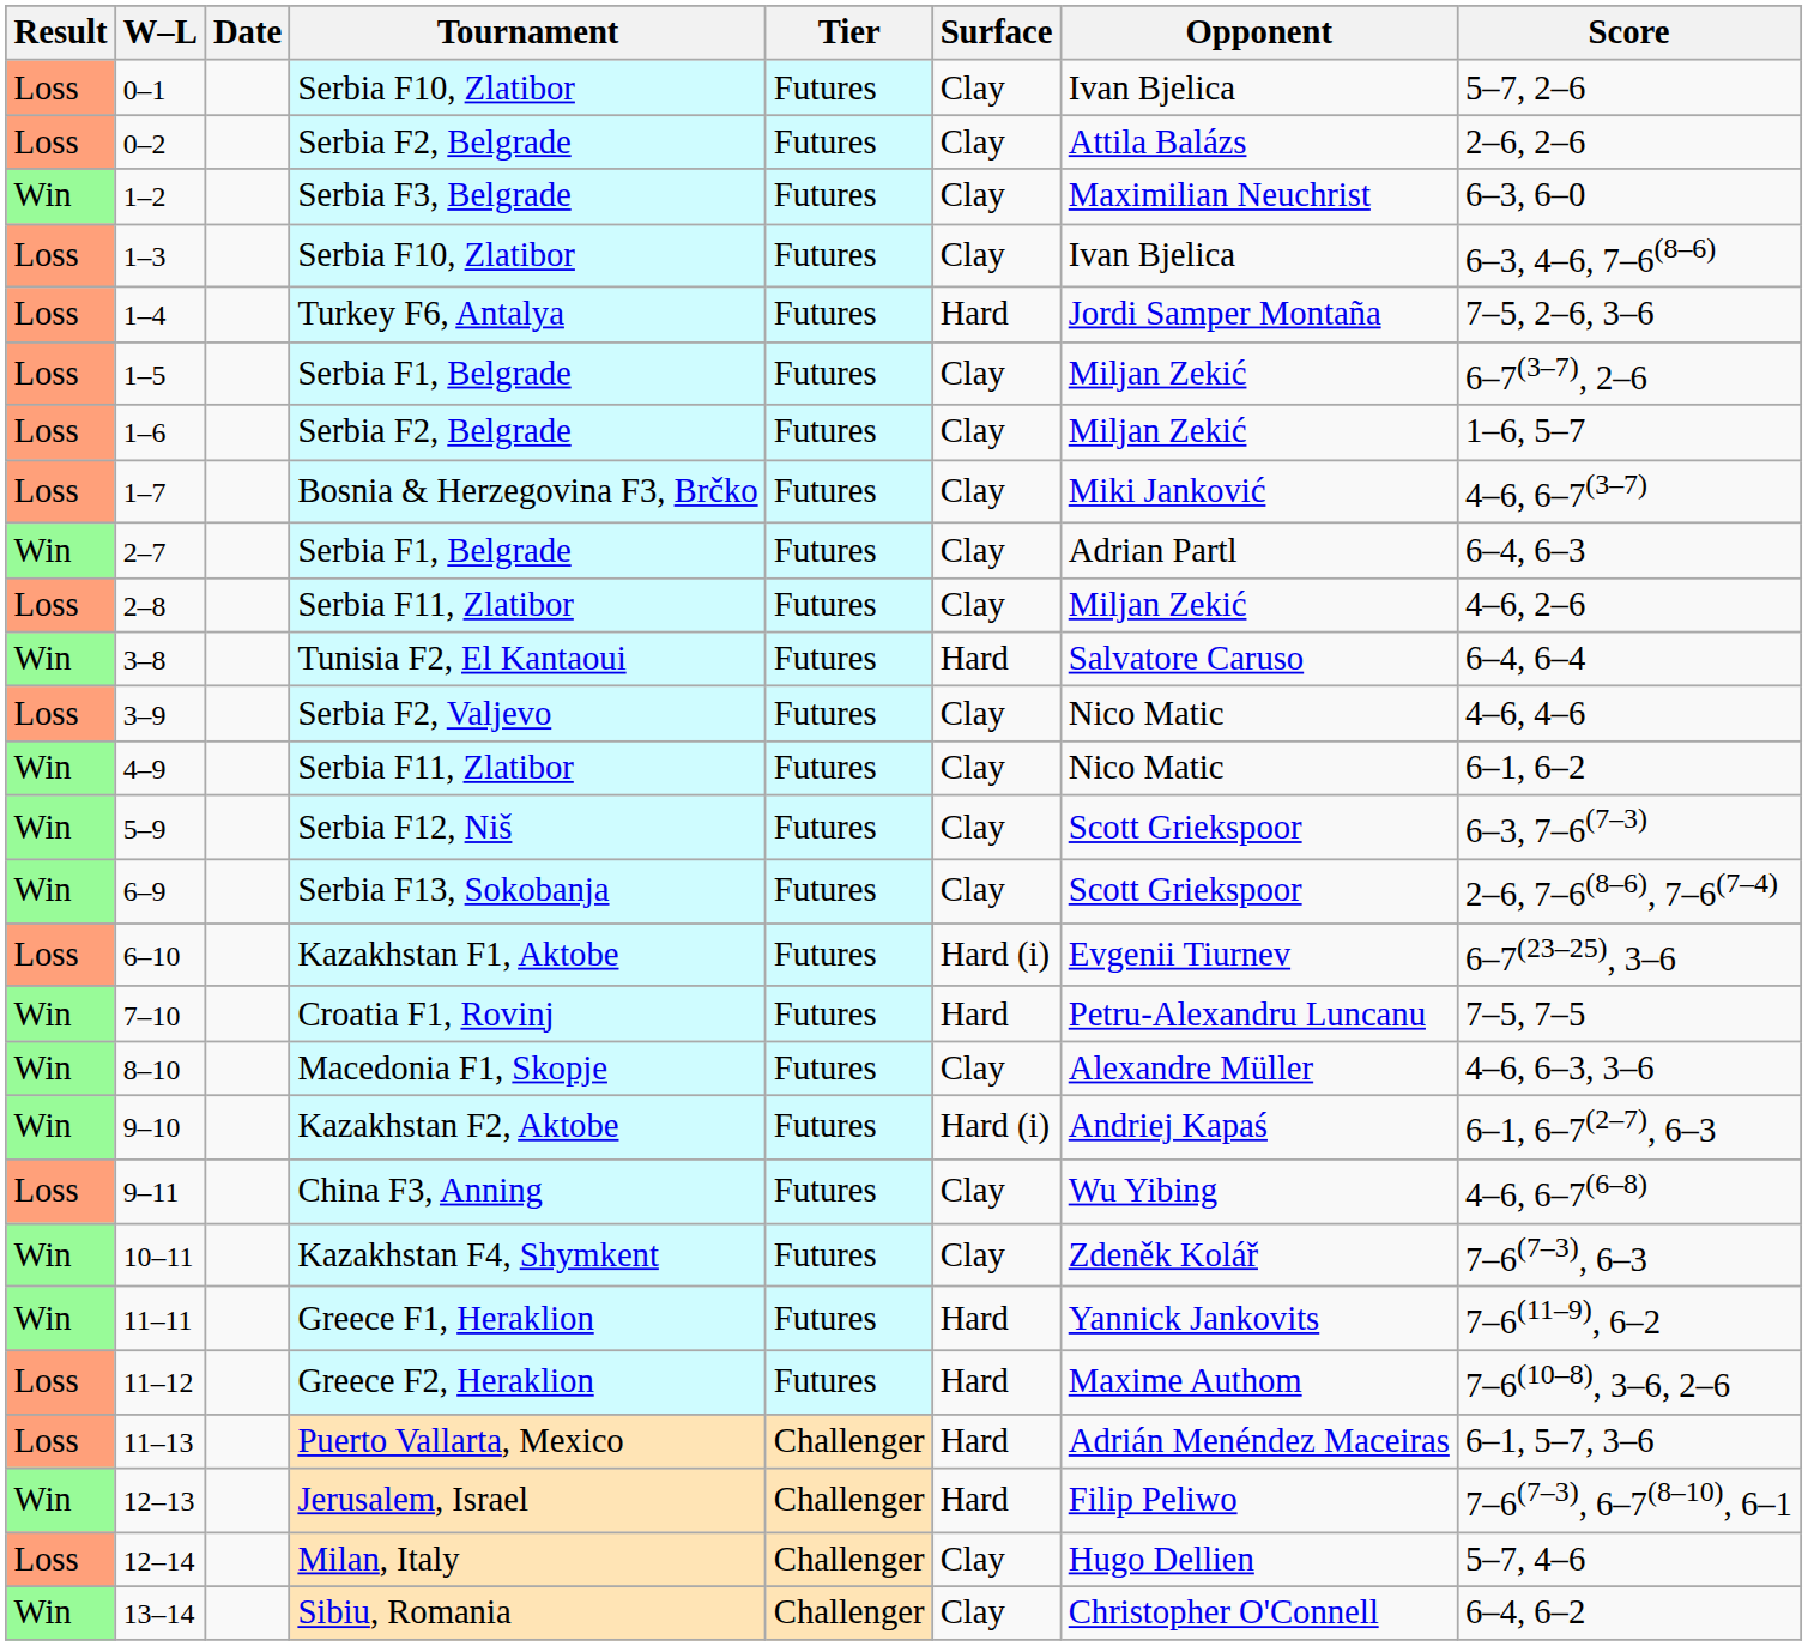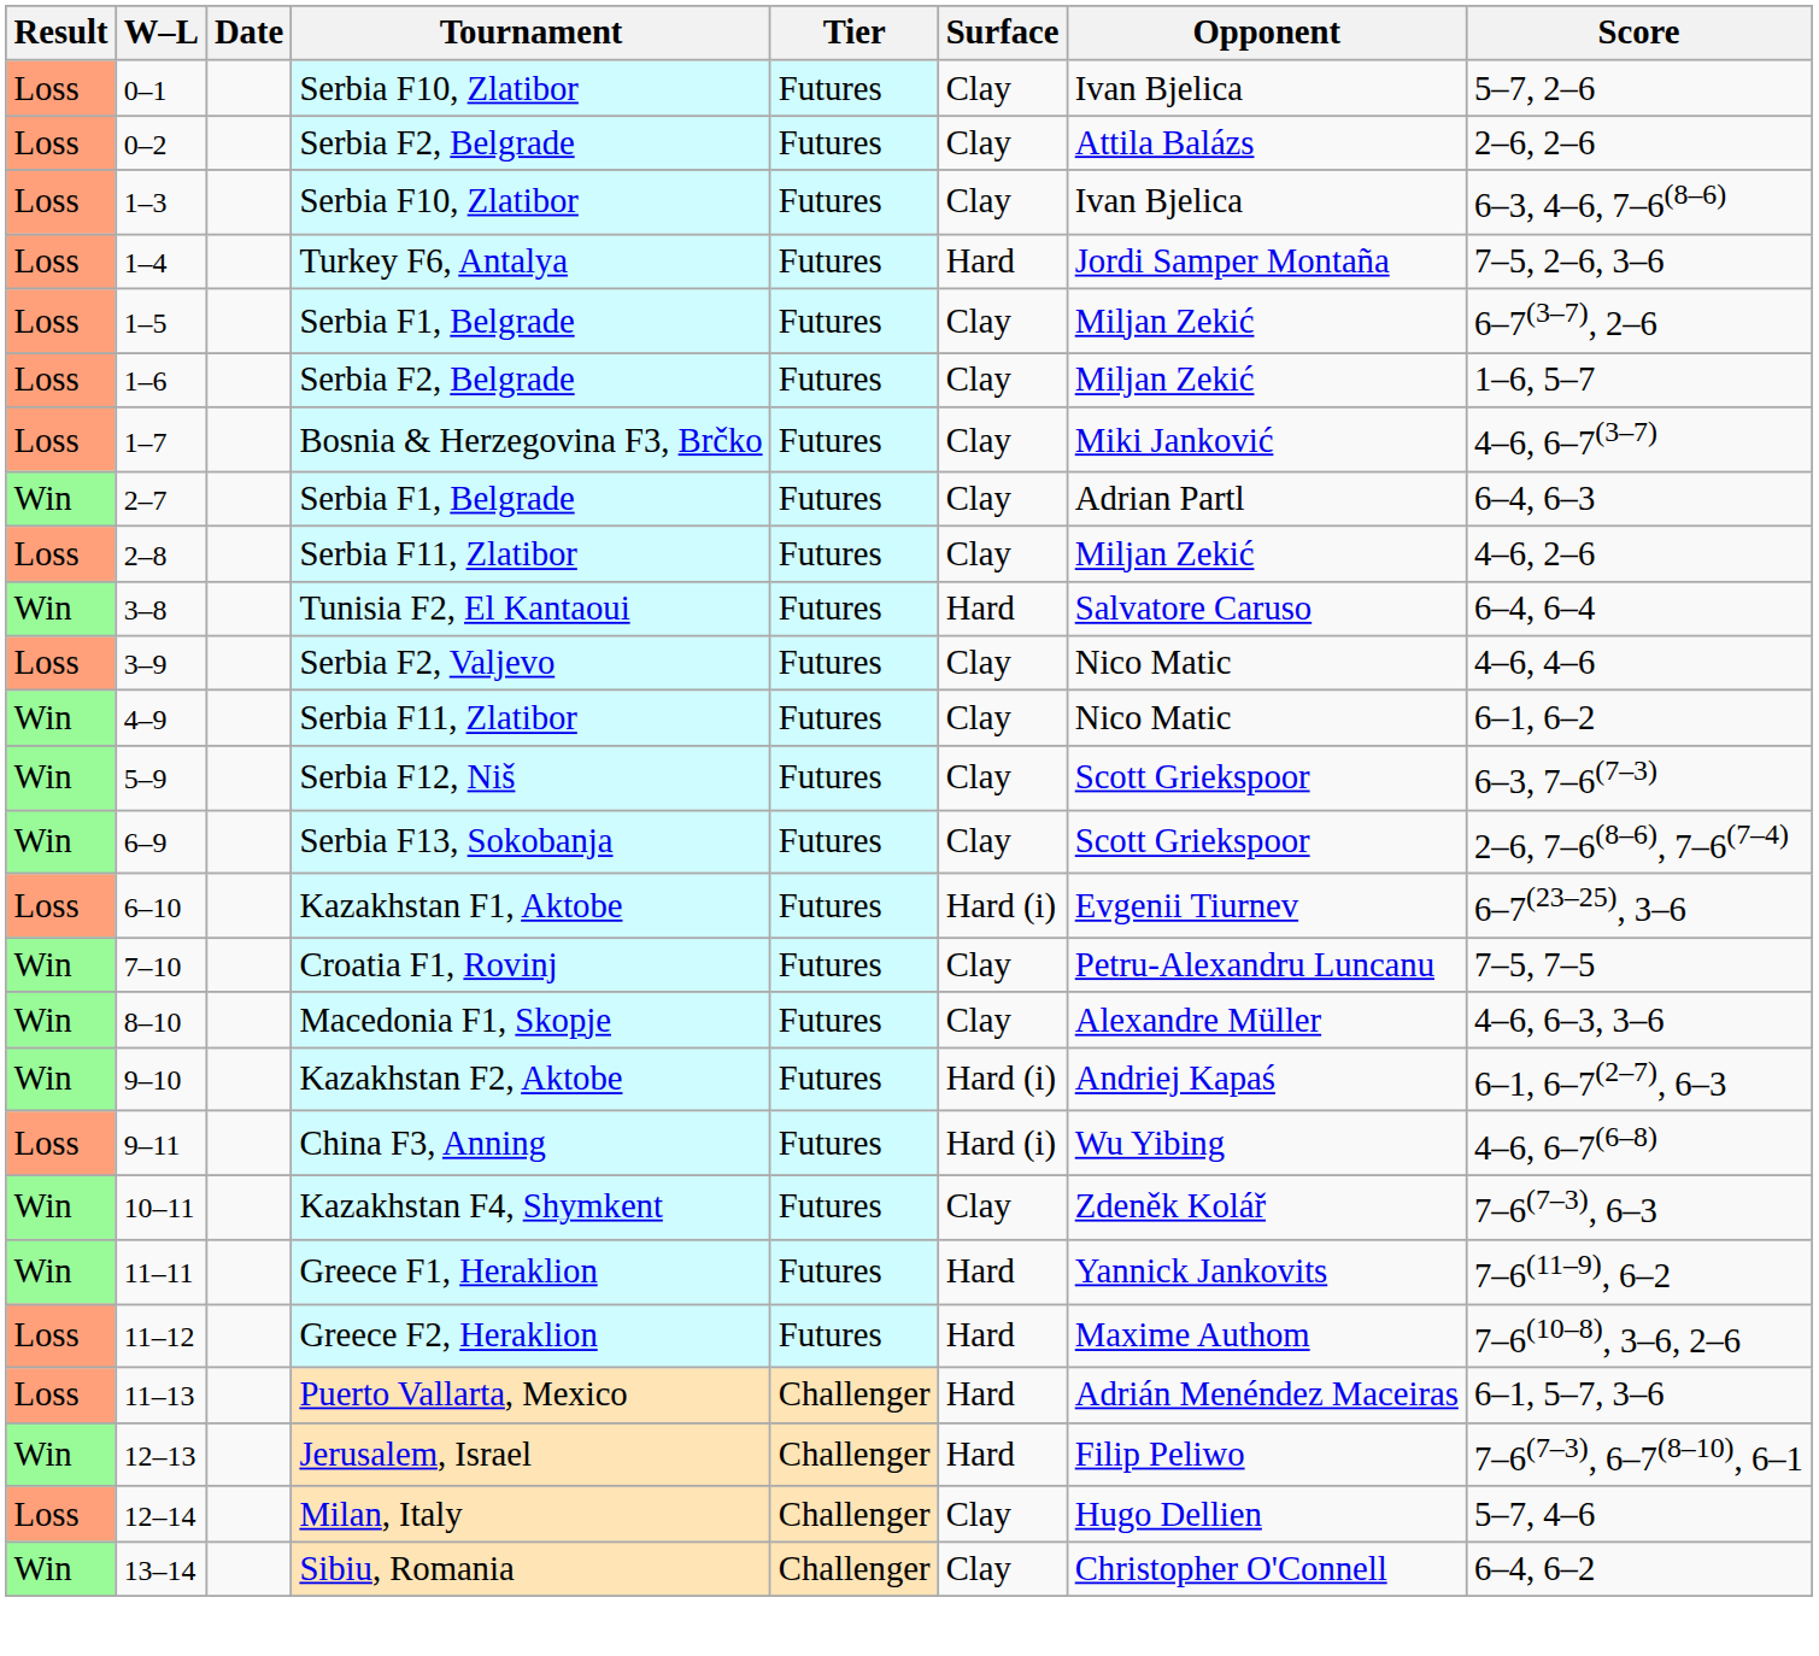- row: Win | 1–2 | Serbia F3, Belgrade | Futures | Clay | Maximilian Neuchrist | 6–3, 6–0
7–10 | Surface: Hard -> Clay
9–11 | Surface: Clay -> Hard (i)
